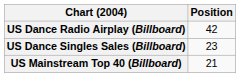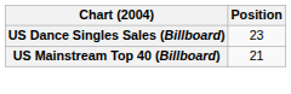- row: US Dance Radio Airplay (Billboard) | 42
